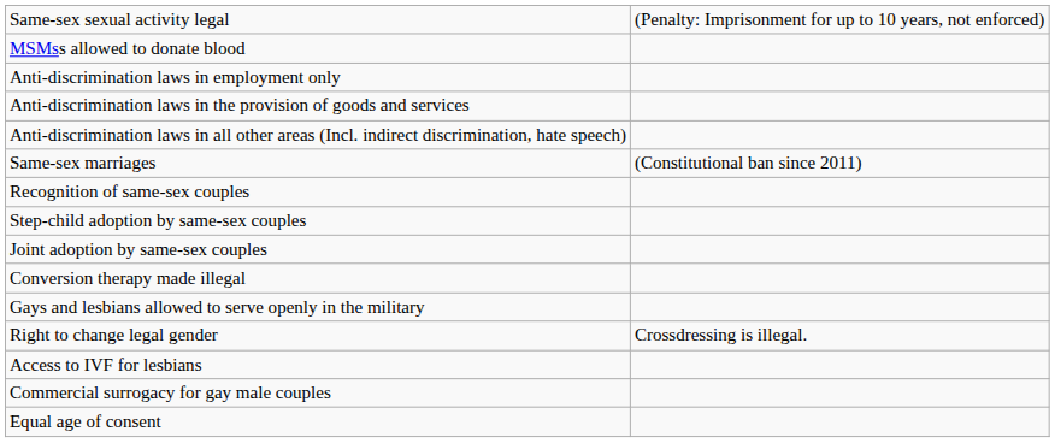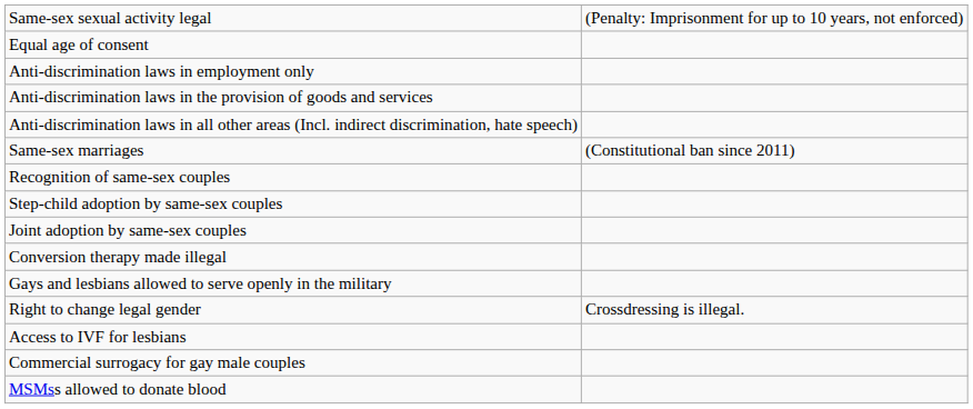rows swapped: Equal age of consent <-> MSMss allowed to donate blood
